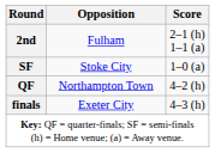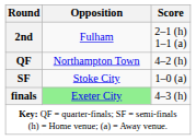rows swapped: QF <-> SF
finals | Opposition: no background -> lightgreen background
